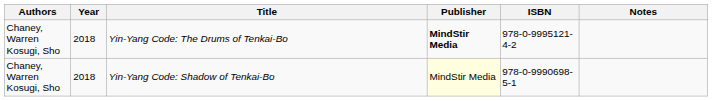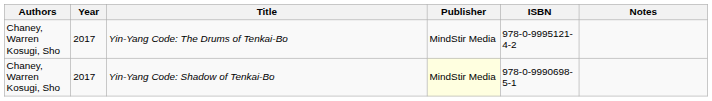Yin-Yang Code: The Drums of Tenkai-Bo | Year: 2018 -> 2017
Yin-Yang Code: The Drums of Tenkai-Bo | Publisher: bold -> normal
Yin-Yang Code: Shadow of Tenkai-Bo | Year: 2018 -> 2017
